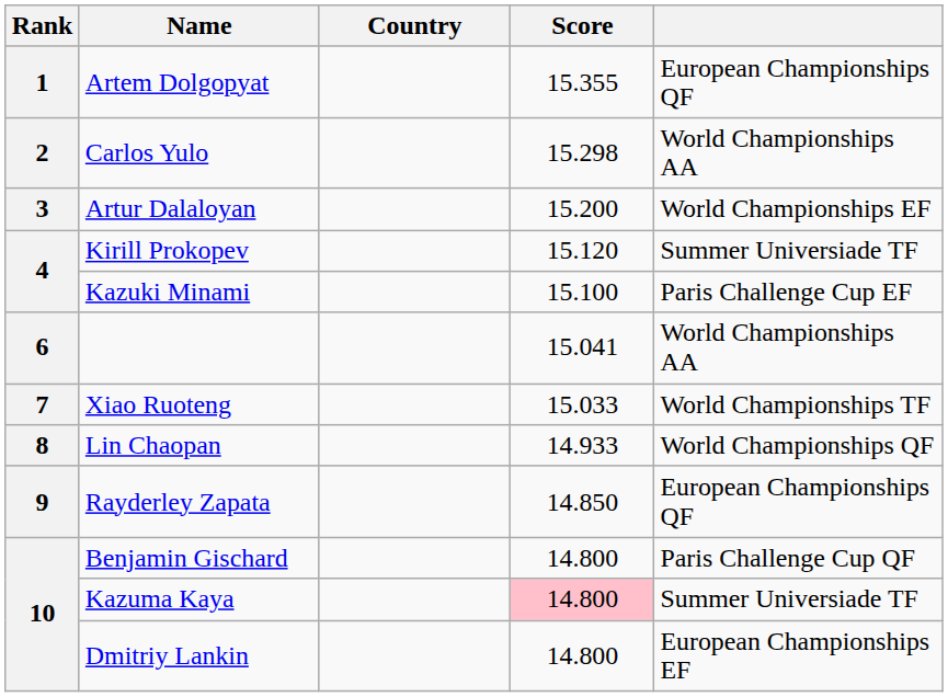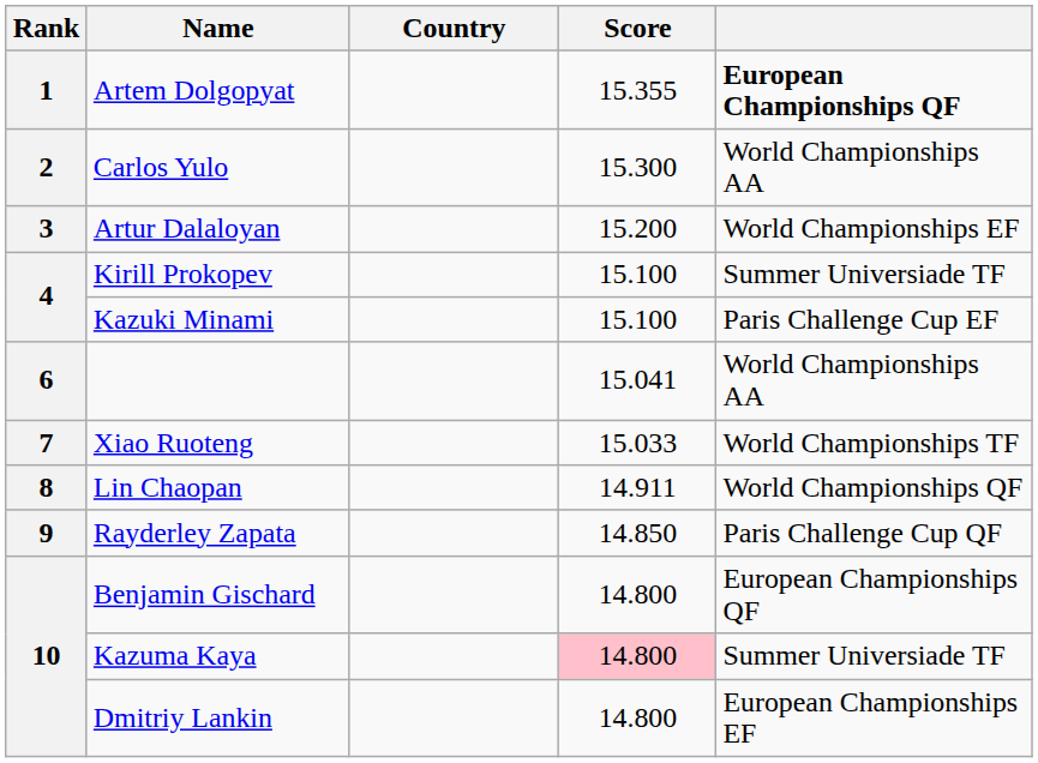Artem Dolgopyat | column 5: normal -> bold
Carlos Yulo | Score: 15.298 -> 15.300
Kirill Prokopev | Score: 15.120 -> 15.100
Lin Chaopan | Score: 14.933 -> 14.911
Rayderley Zapata | column 5: European Championships QF -> Paris Challenge Cup QF
Benjamin Gischard | column 5: Paris Challenge Cup QF -> European Championships QF
